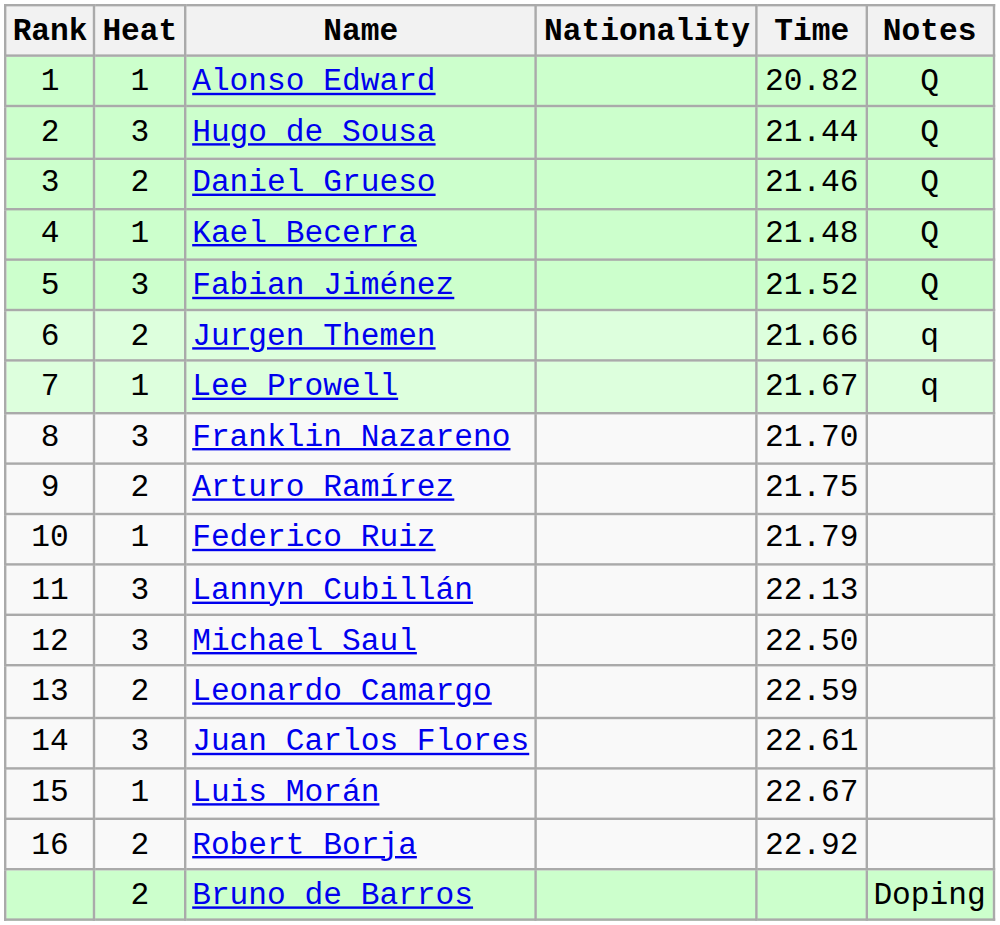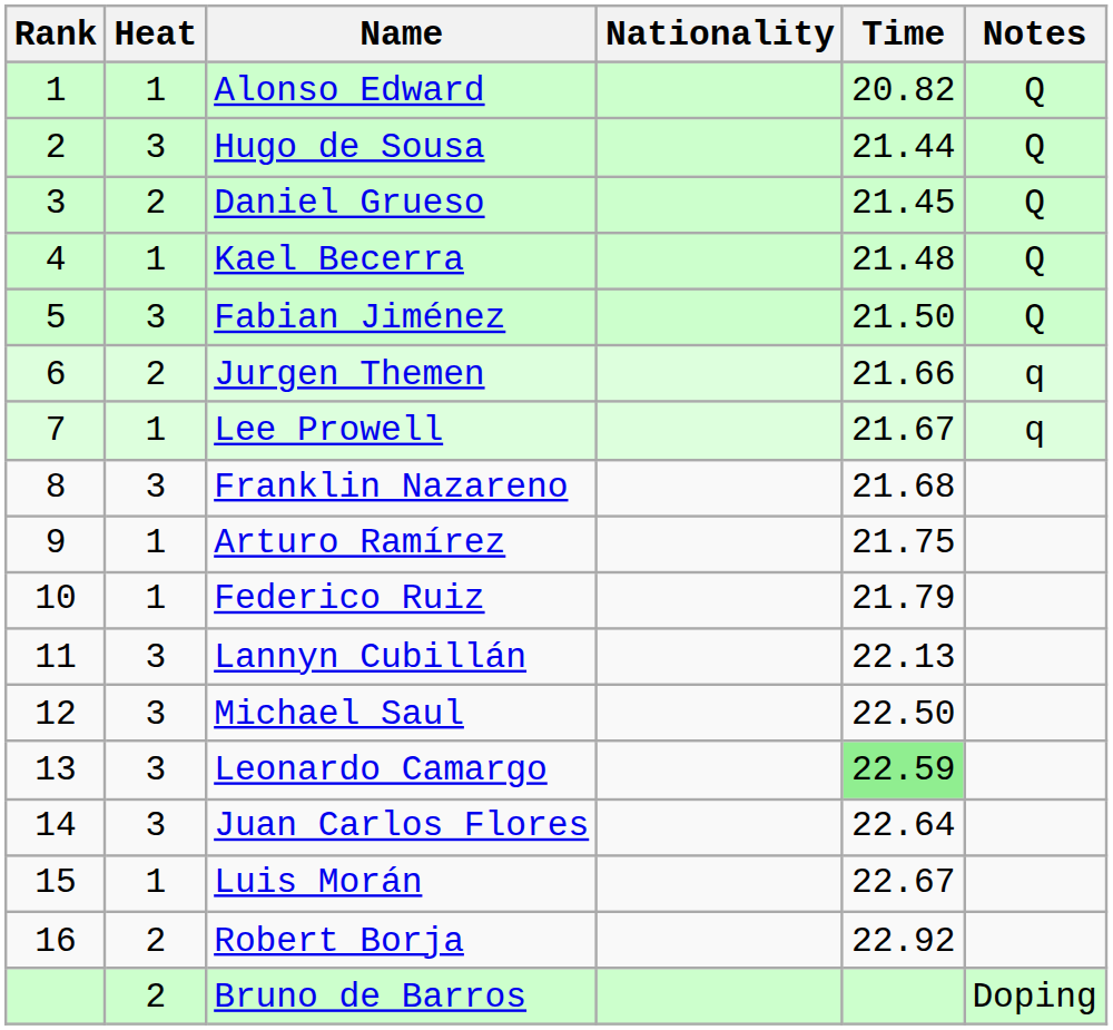Daniel Grueso | Time: 21.46 -> 21.45
Fabian Jiménez | Time: 21.52 -> 21.50
Franklin Nazareno | Time: 21.70 -> 21.68
Arturo Ramírez | Heat: 2 -> 1
Leonardo Camargo | Heat: 2 -> 3
Leonardo Camargo | Time: no background -> lightgreen background
Juan Carlos Flores | Time: 22.61 -> 22.64
